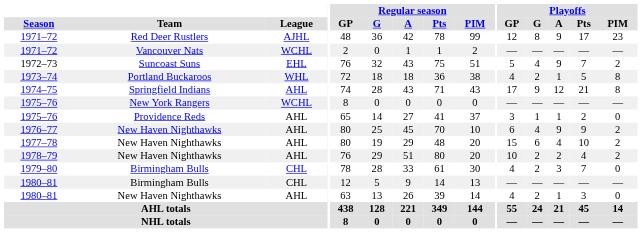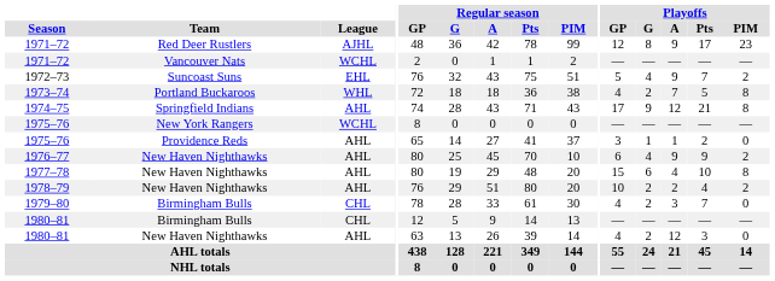1973–74 | Playoffs / A: 1 -> 7
1977–78 | Playoffs / PIM: 2 -> 8
1980–81 / New Haven Nighthawks | Playoffs / A: 1 -> 12
